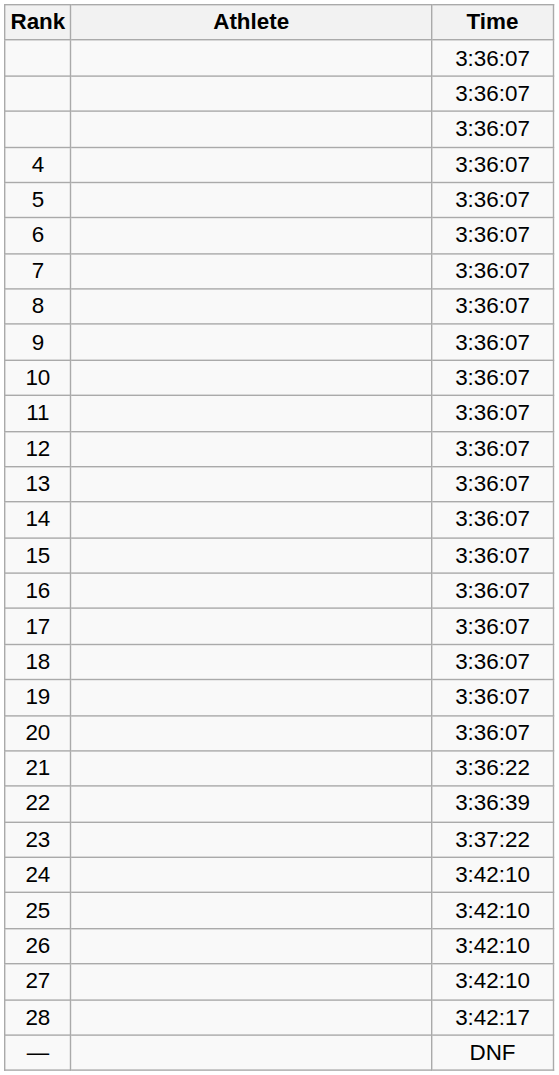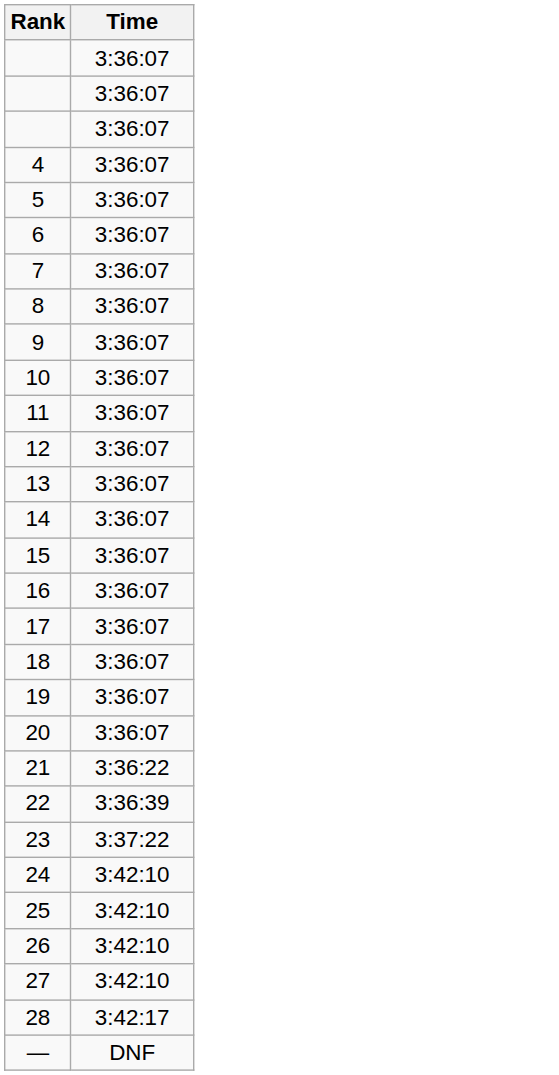- column: Athlete
